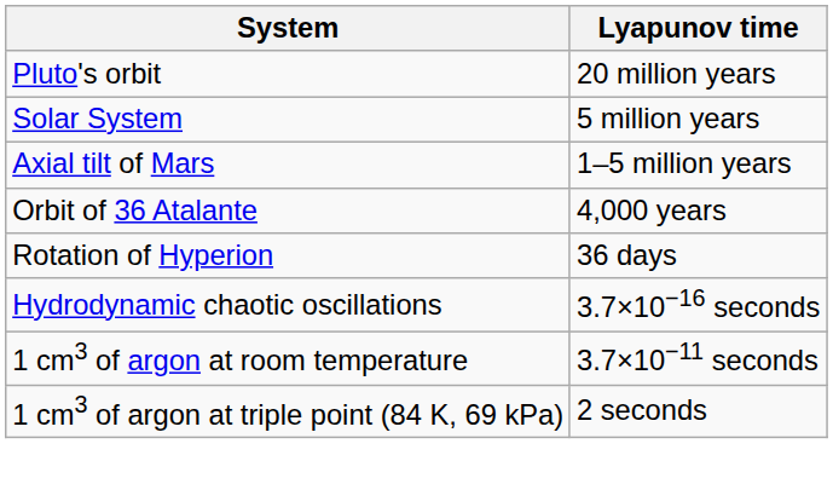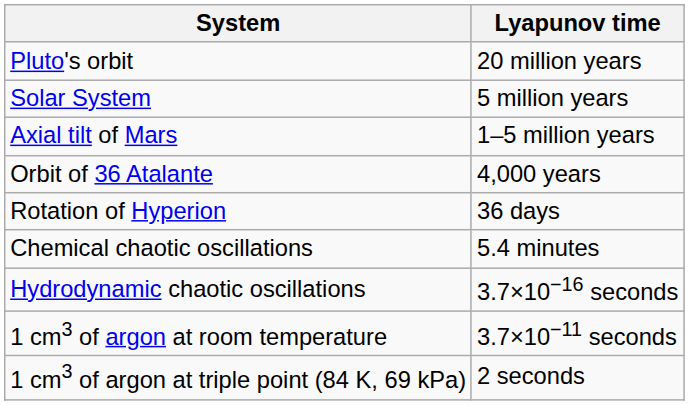+ row: Chemical chaotic oscillations | 5.4 minutes
